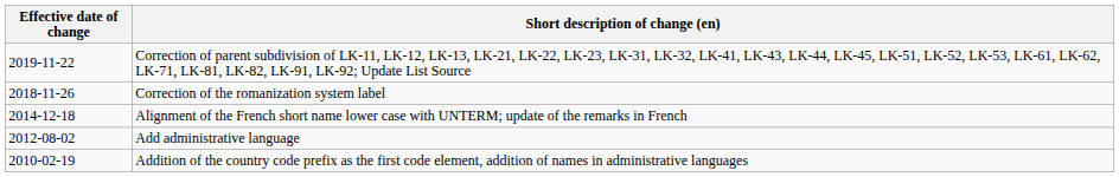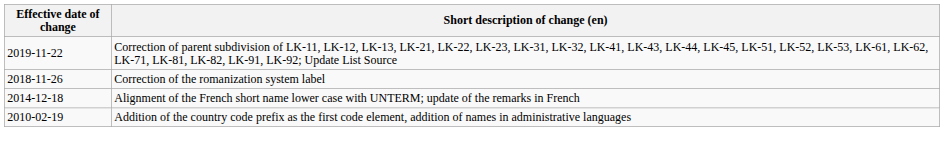- row: 2012-08-02 | Add administrative language
